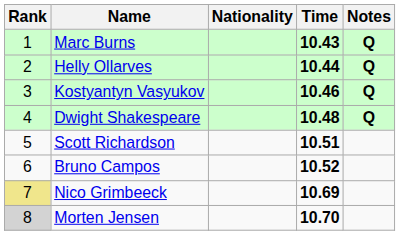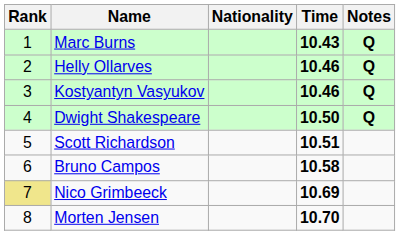Helly Ollarves | Time: 10.44 -> 10.46
Dwight Shakespeare | Time: 10.48 -> 10.50
Bruno Campos | Time: 10.52 -> 10.58
Morten Jensen | Rank: lightgrey background -> no background
